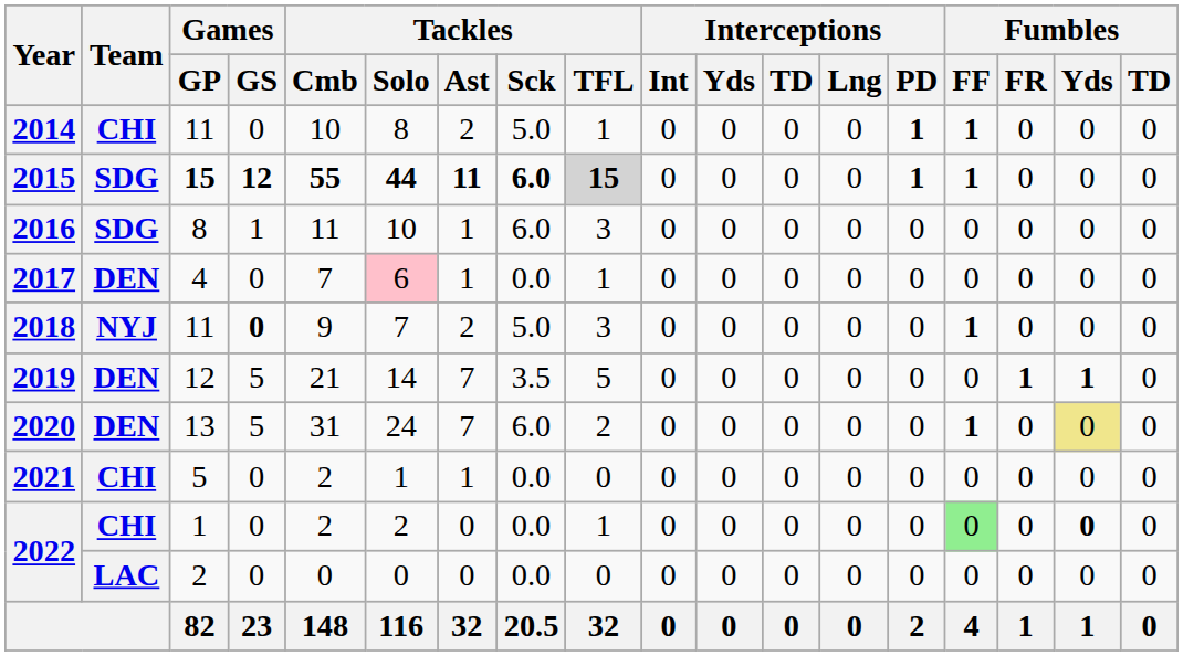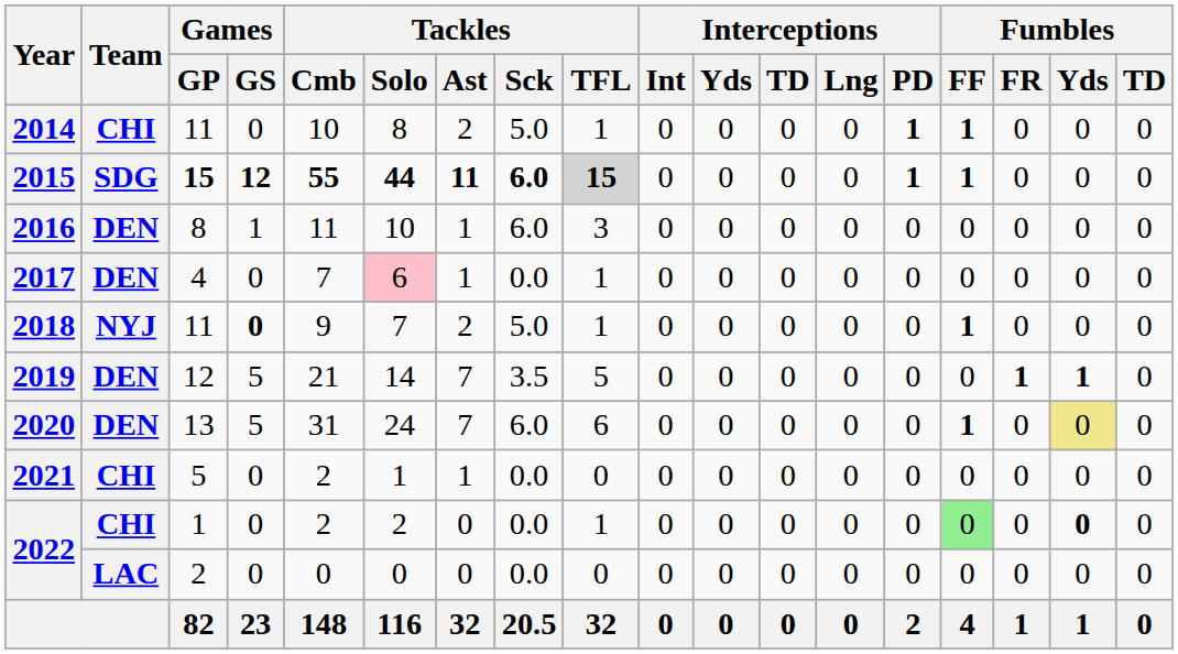2016 | Team: SDG -> DEN
2018 | Tackles / TFL: 3 -> 1
2020 | Tackles / TFL: 2 -> 6
